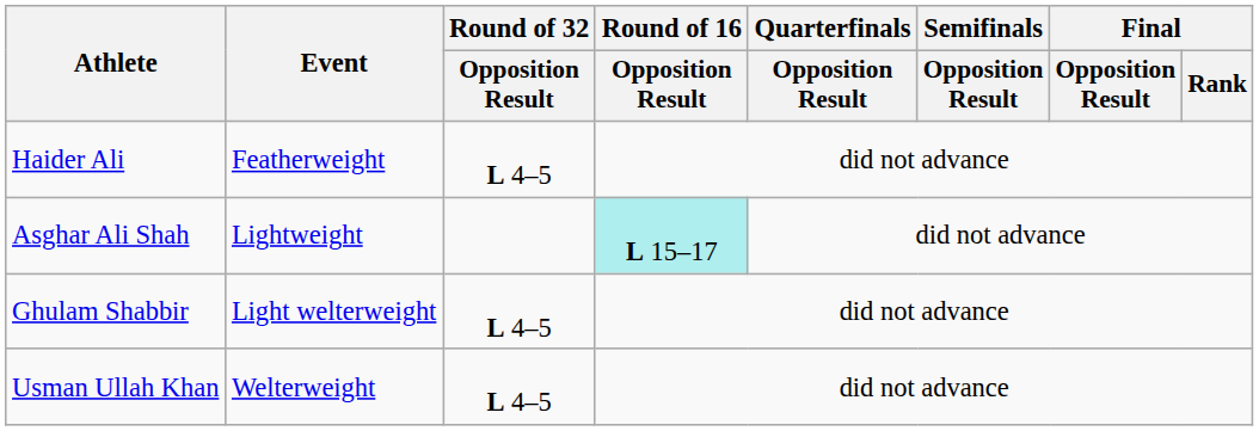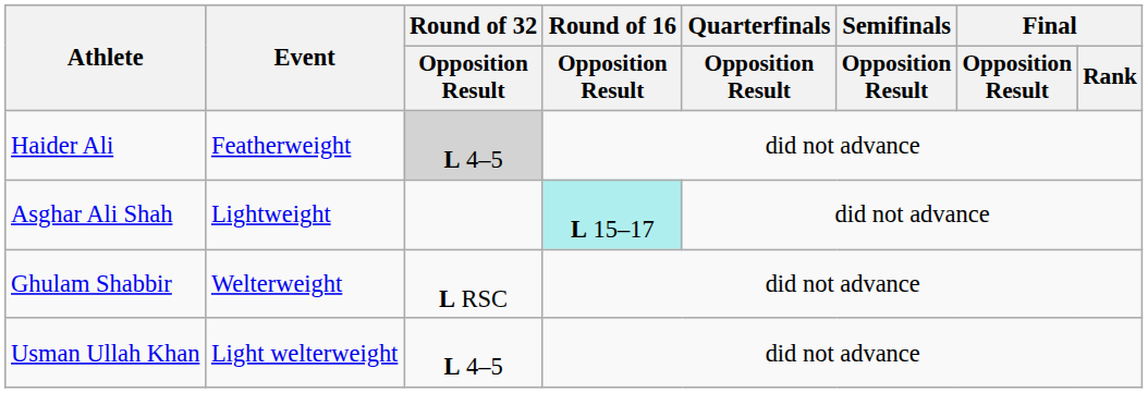Haider Ali | Round of 32 / Opposition Result: no background -> lightgrey background
Ghulam Shabbir | Event: Light welterweight -> Welterweight
Ghulam Shabbir | Round of 32 / Opposition Result: L 4–5 -> L RSC
Usman Ullah Khan | Event: Welterweight -> Light welterweight
